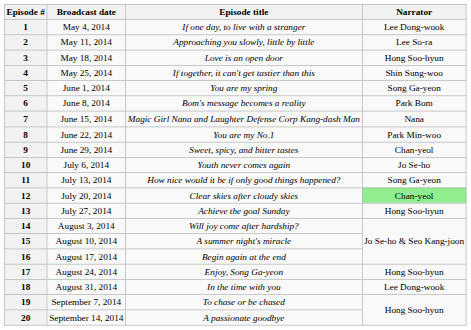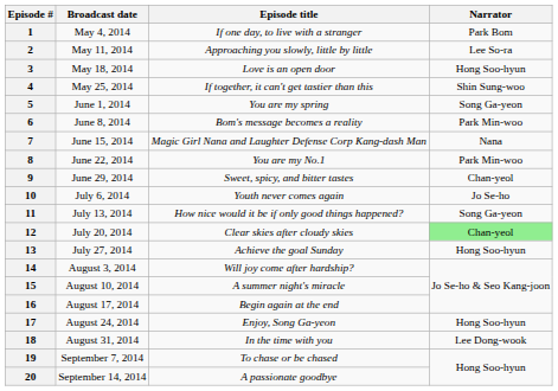1 | Narrator: Lee Dong-wook -> Park Bom
6 | Narrator: Park Bom -> Park Min-woo
